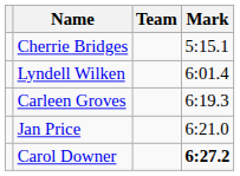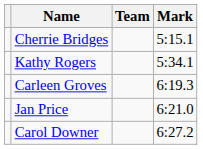+ row: Kathy Rogers | 5:34.1
- row: Lyndell Wilken | 6:01.4
Carol Downer | Mark: bold -> normal
